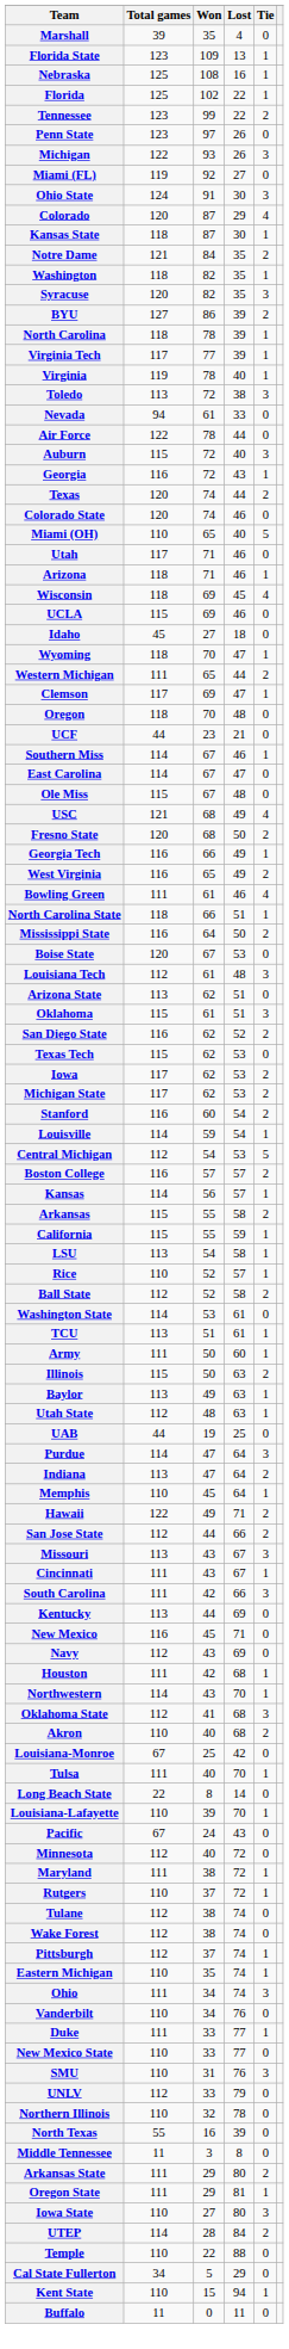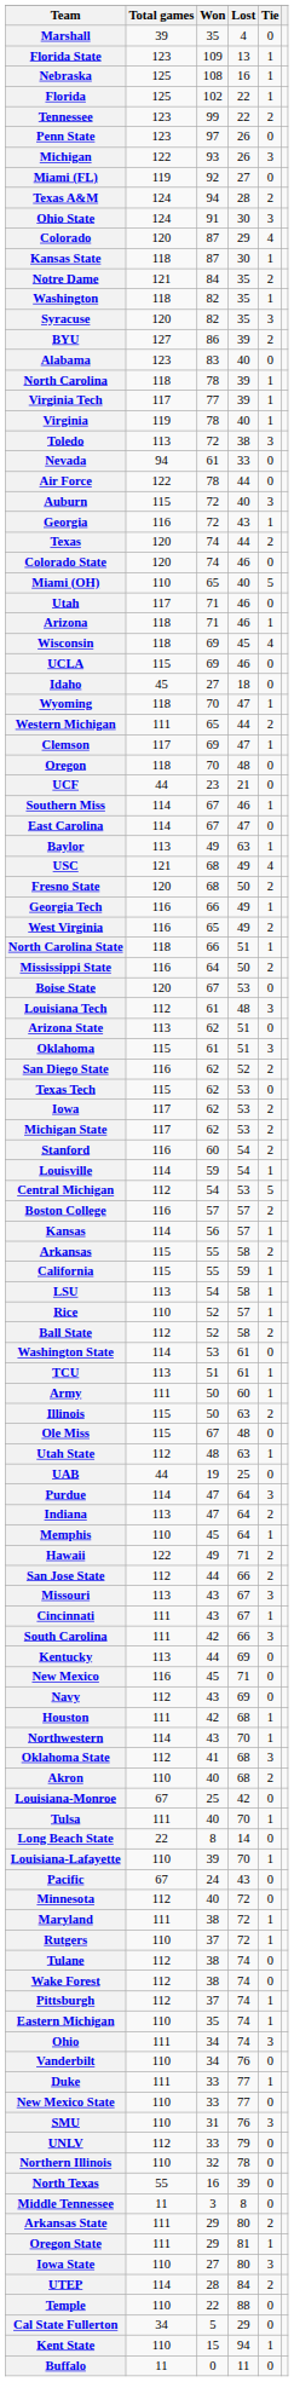+ row: Texas A&M | 124 | 94 | 28 | 2
+ row: Alabama | 123 | 83 | 40 | 0
rows swapped: Ole Miss <-> Baylor
- row: Bowling Green | 111 | 61 | 46 | 4
